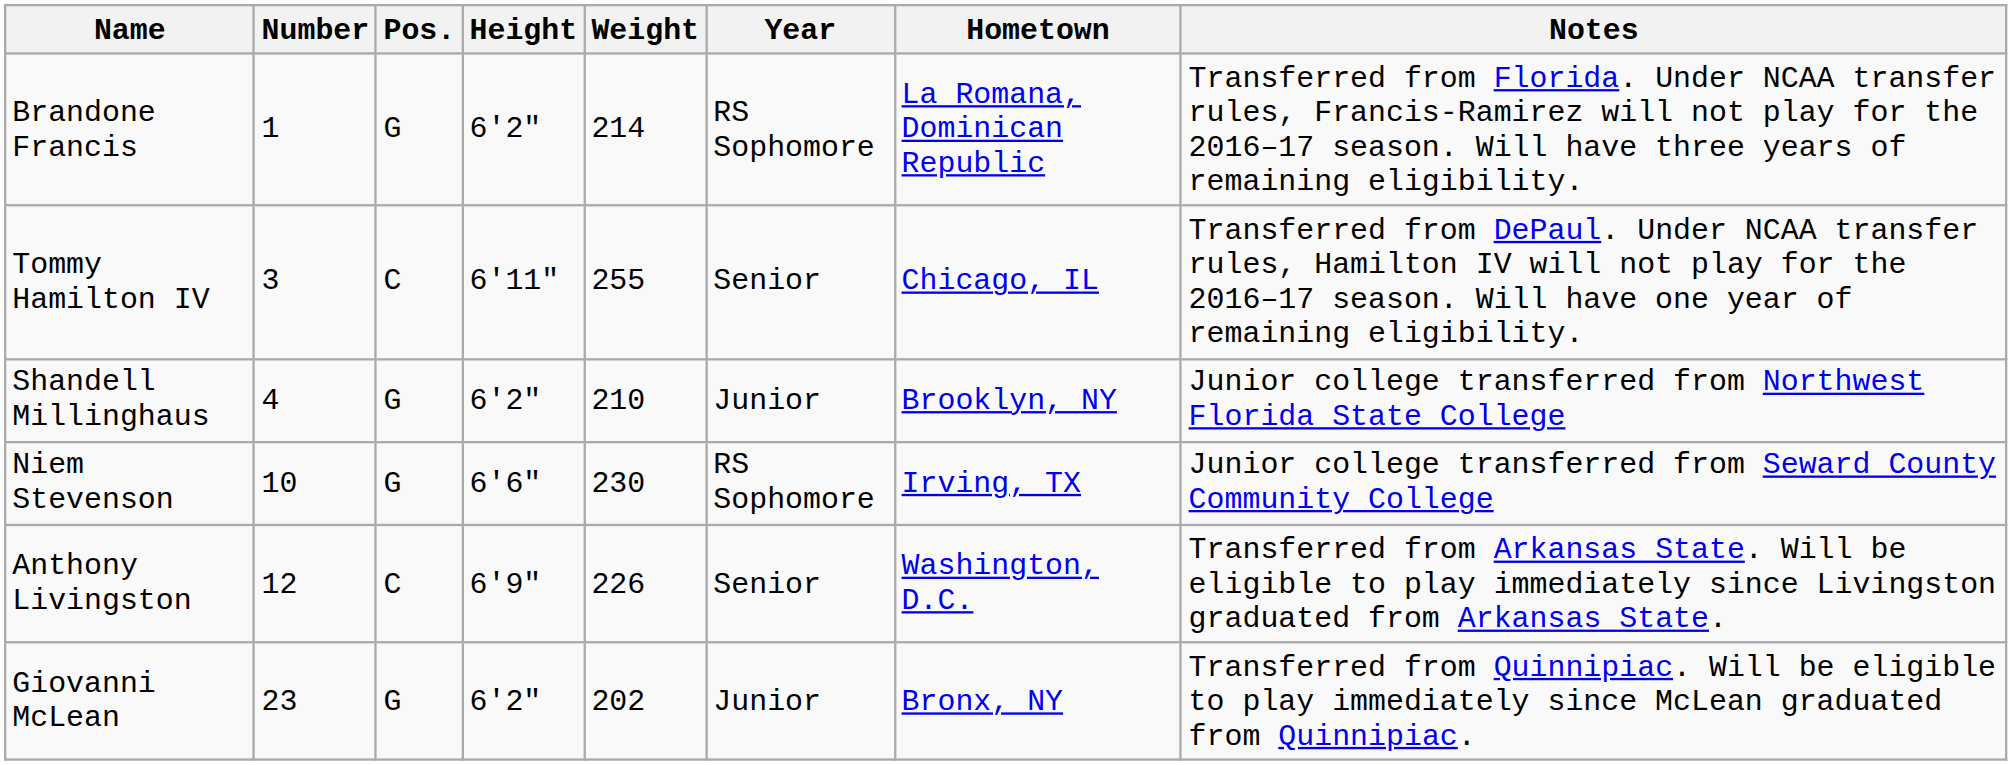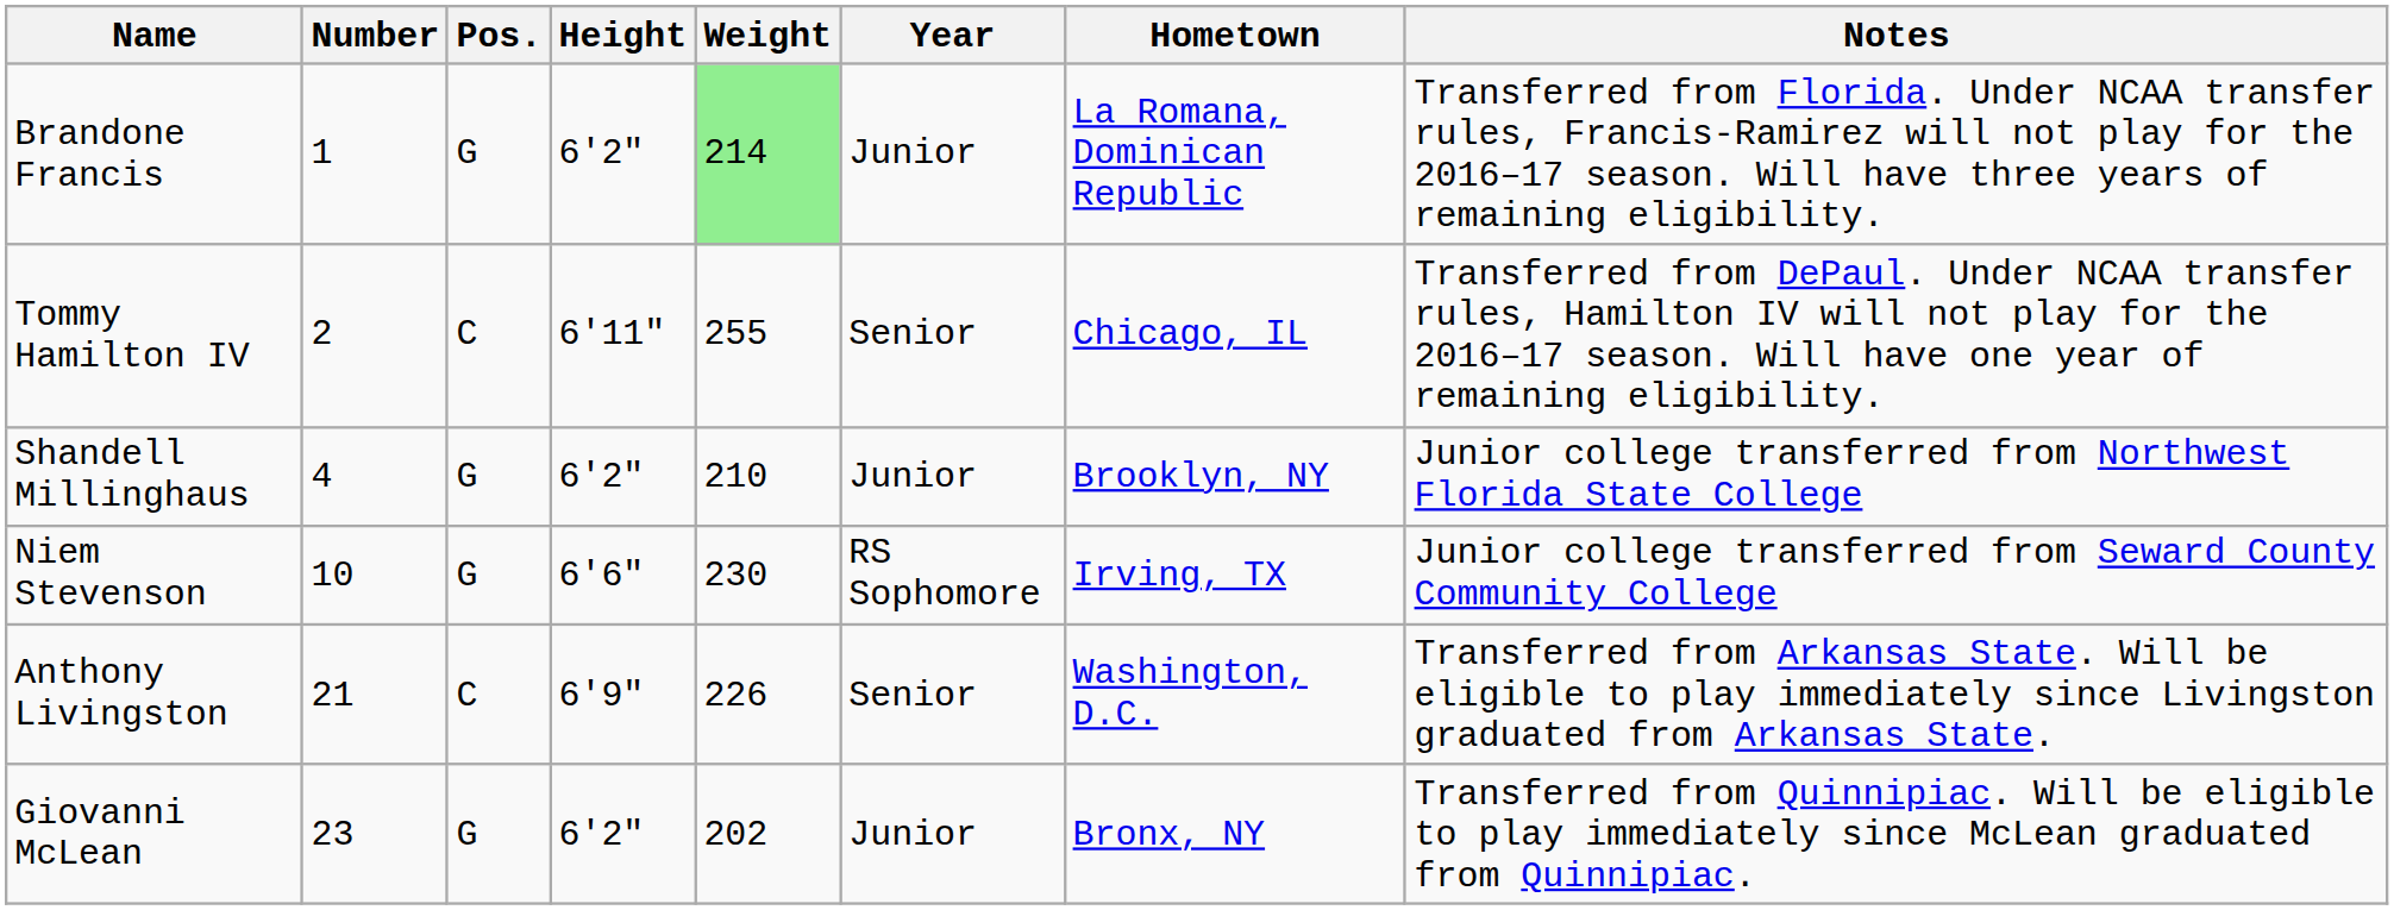Brandone Francis | Weight: no background -> lightgreen background
Brandone Francis | Year: RS Sophomore -> Junior
Tommy Hamilton IV | Number: 3 -> 2
Anthony Livingston | Number: 12 -> 21
